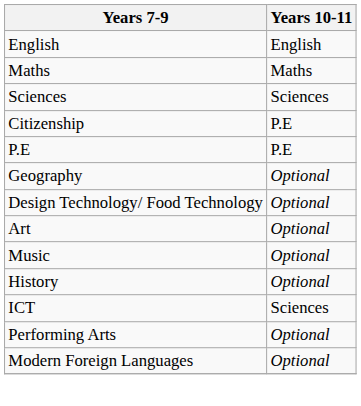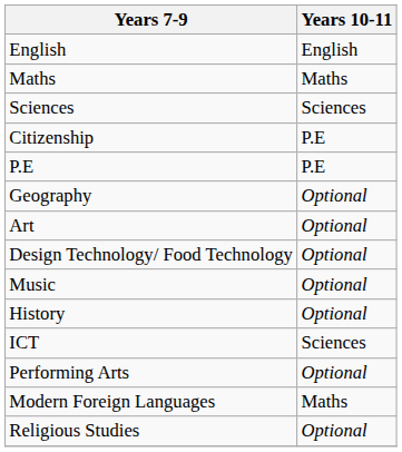rows swapped: Design Technology/ Food Technology <-> Art
Modern Foreign Languages | Years 10-11: Optional -> Maths
+ row: Religious Studies | Optional
